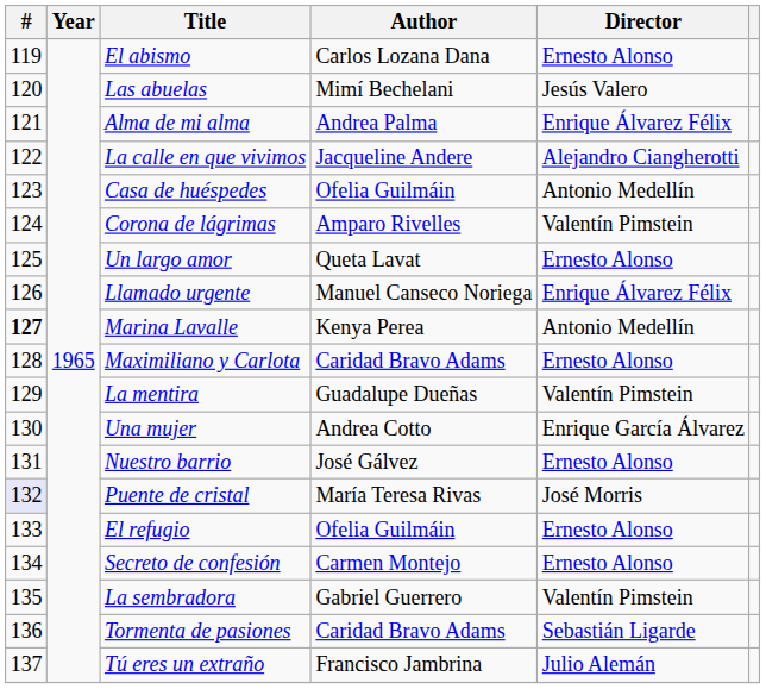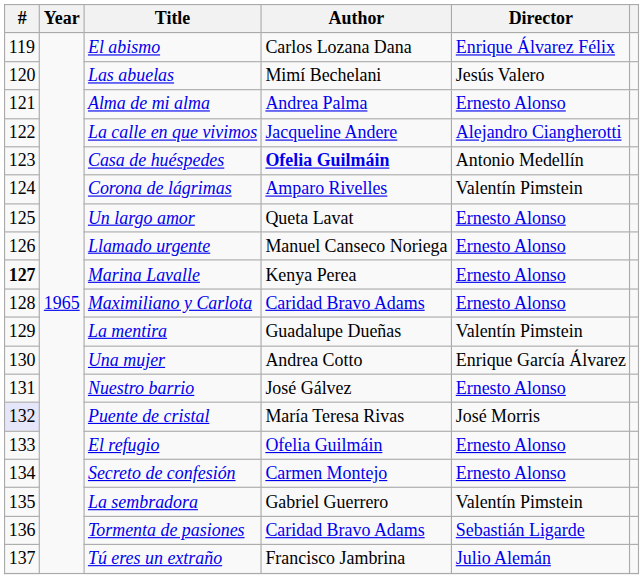El abismo | Director: Ernesto Alonso -> Enrique Álvarez Félix
Alma de mi alma | Director: Enrique Álvarez Félix -> Ernesto Alonso
Casa de huéspedes | Author: normal -> bold
Llamado urgente | Director: Enrique Álvarez Félix -> Ernesto Alonso
Marina Lavalle | Director: Antonio Medellín -> Ernesto Alonso
